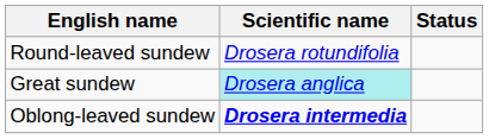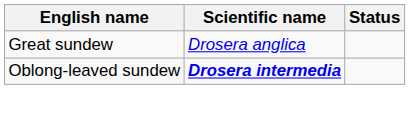- row: Round-leaved sundew | Drosera rotundifolia
Great sundew | Scientific name: paleturquoise background -> no background
